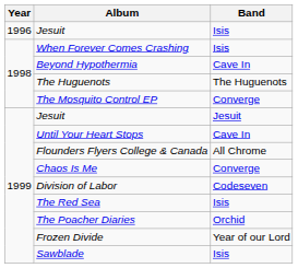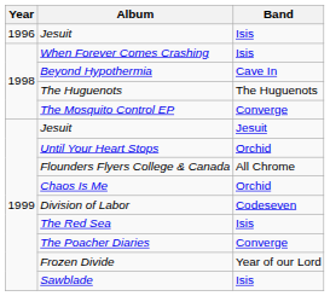Until Your Heart Stops | Band: Cave In -> Orchid
Chaos Is Me | Band: Converge -> Orchid
The Poacher Diaries | Band: Orchid -> Converge
